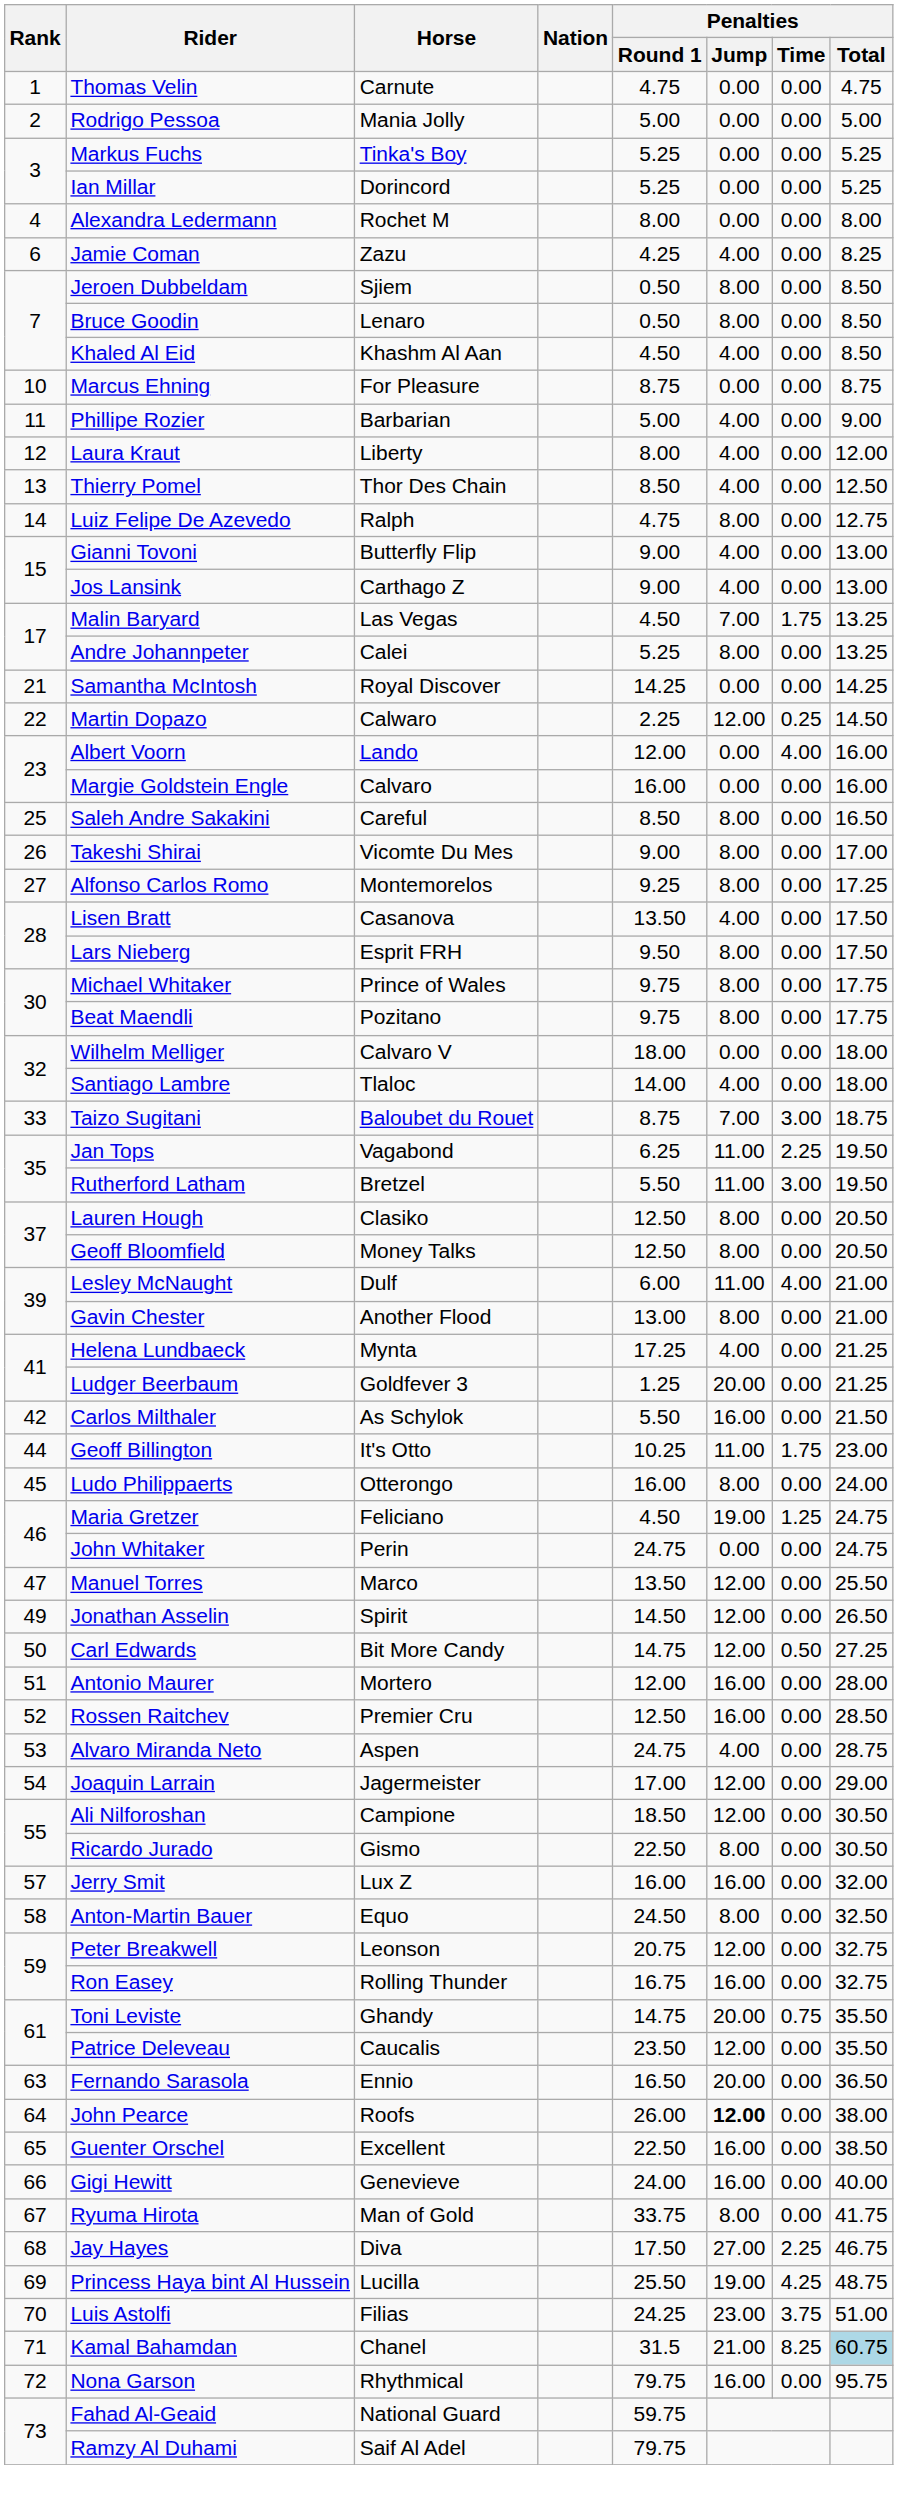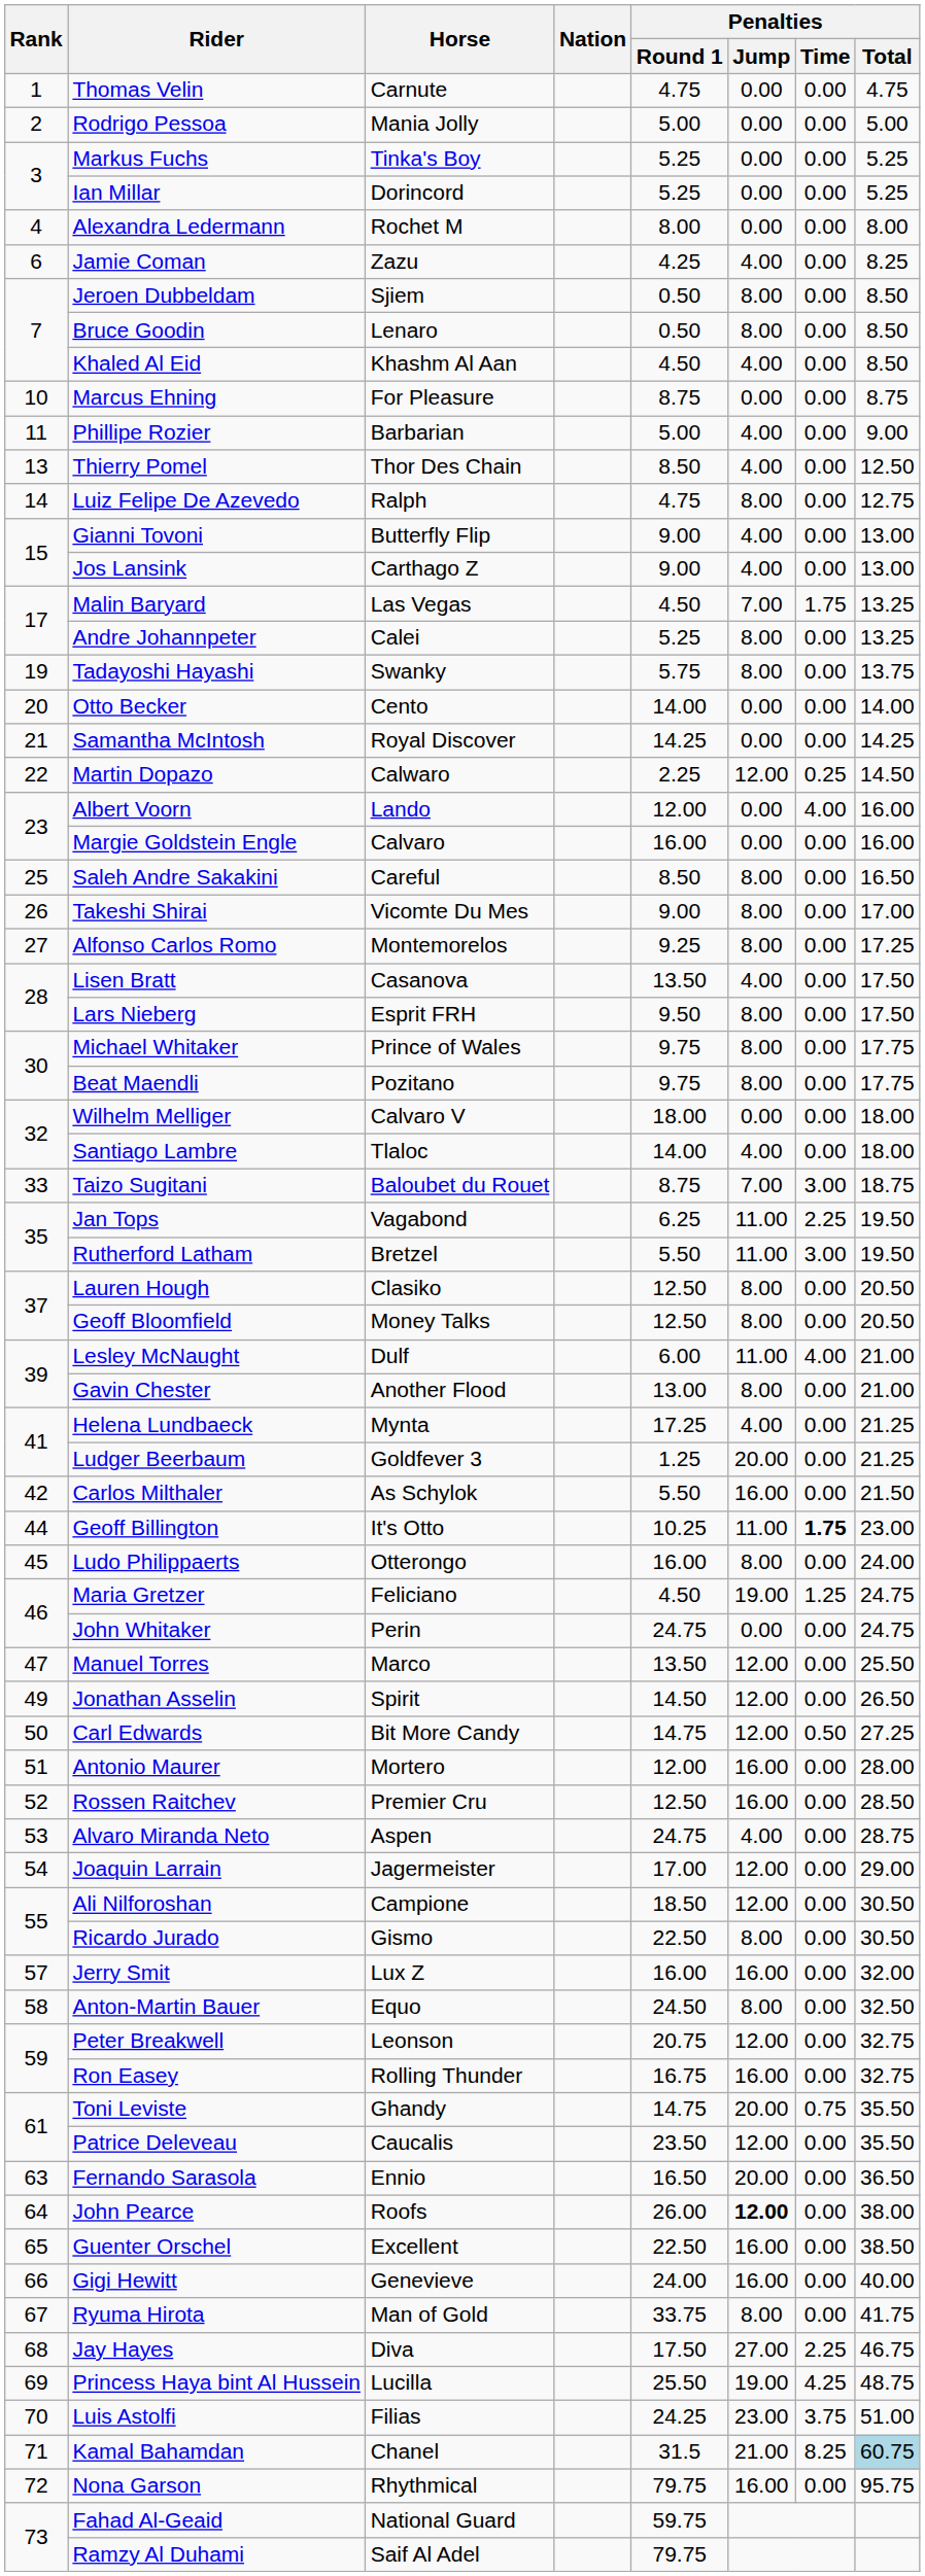- row: 12 | Laura Kraut | Liberty | 8.00 | 4.00 | 0.00 | 12.00
+ row: 19 | Tadayoshi Hayashi | Swanky | 5.75 | 8.00 | 0.00 | 13.75
+ row: 20 | Otto Becker | Cento | 14.00 | 0.00 | 0.00 | 14.00
Geoff Billington | Penalties / Time: normal -> bold
